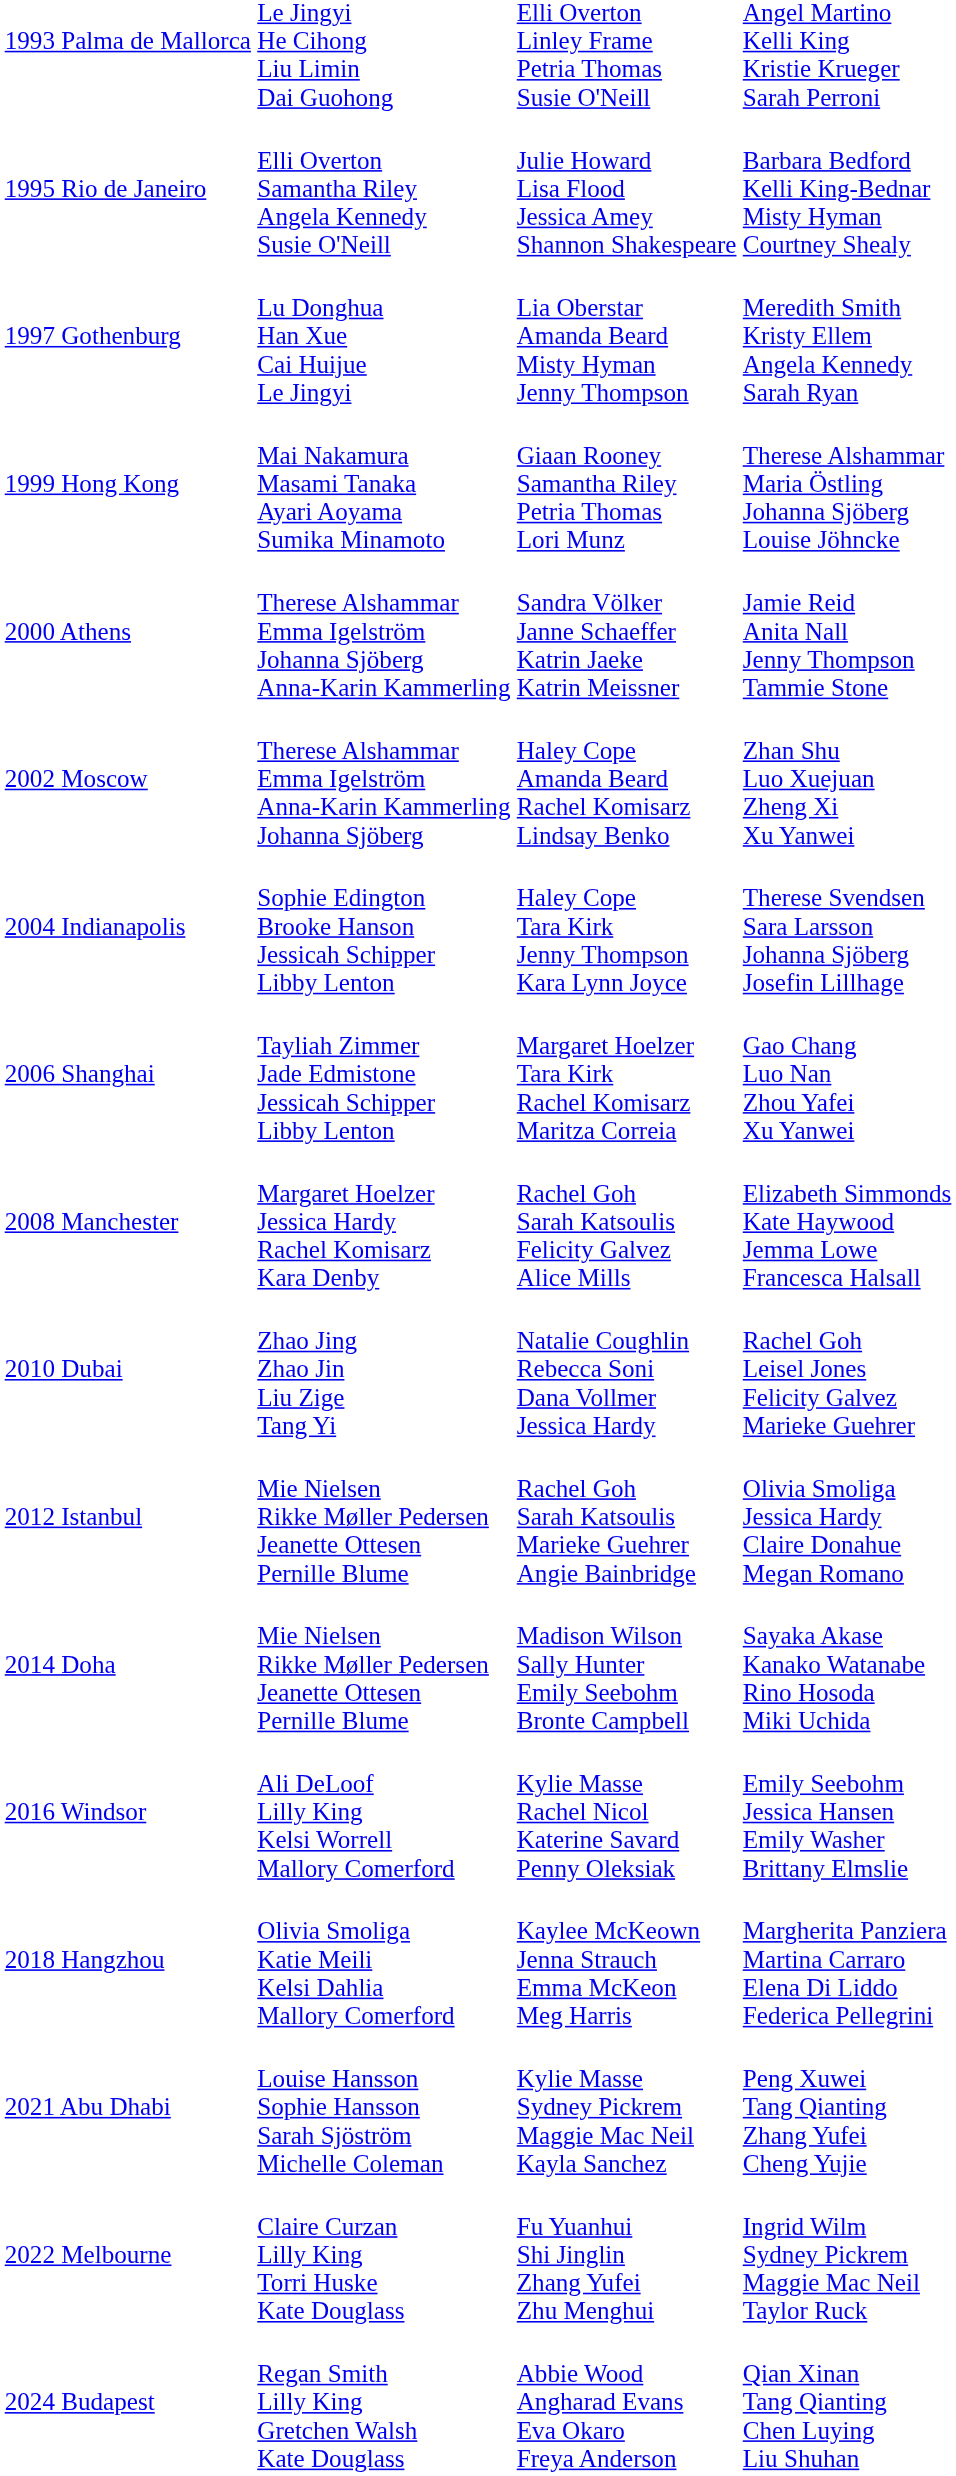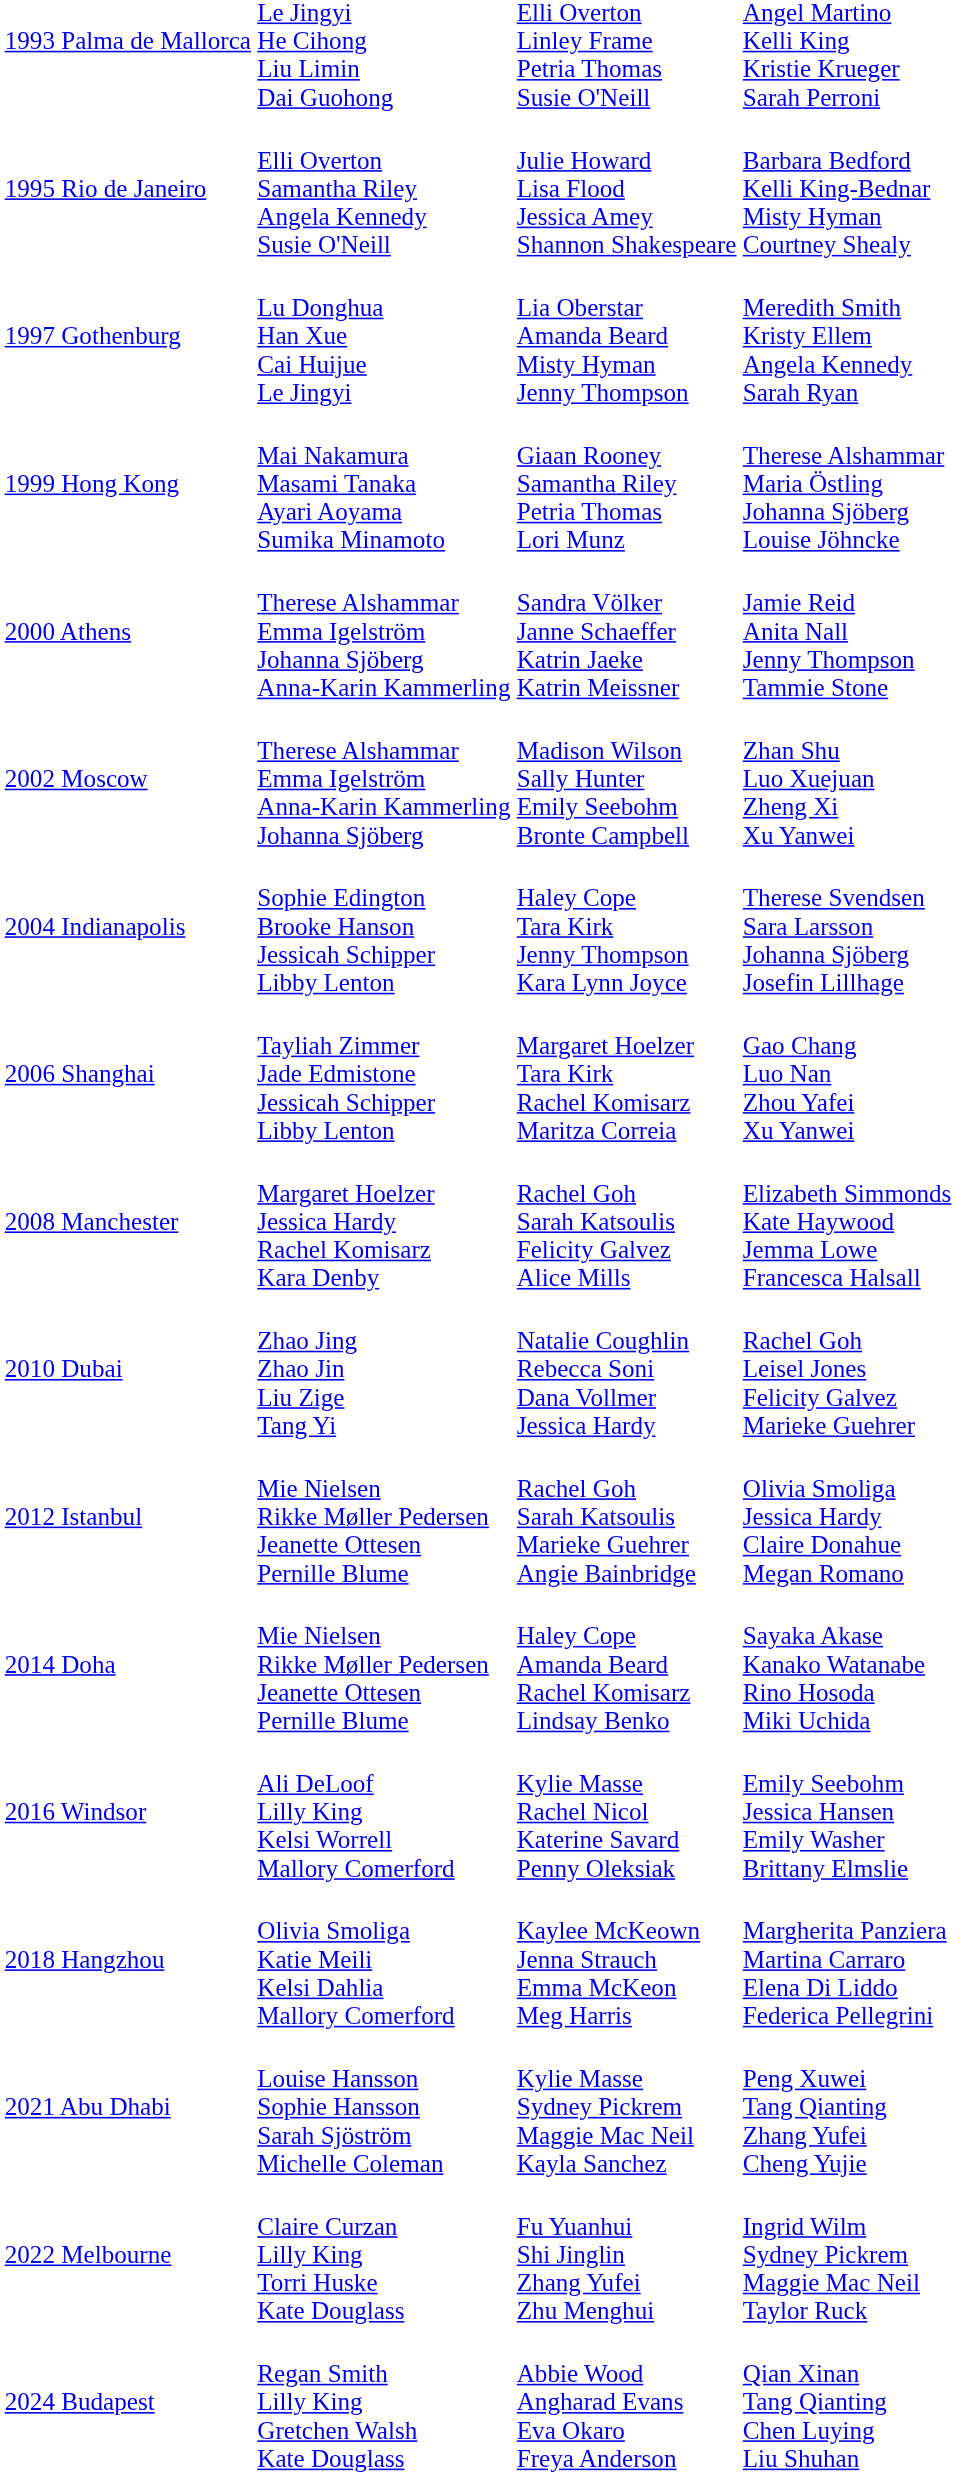2002 Moscow | column 3: Haley Cope Amanda Beard Rachel Komisarz Lindsay Benko -> Madison Wilson Sally Hunter Emily Seebohm Bronte Campbell
2014 Doha | column 3: Madison Wilson Sally Hunter Emily Seebohm Bronte Campbell -> Haley Cope Amanda Beard Rachel Komisarz Lindsay Benko
